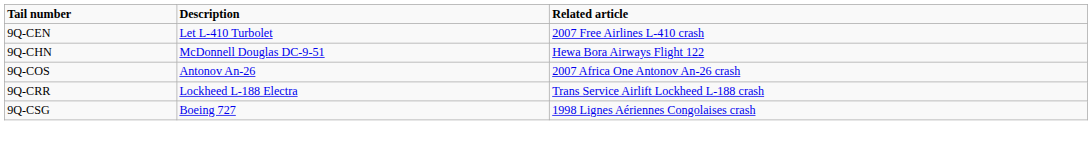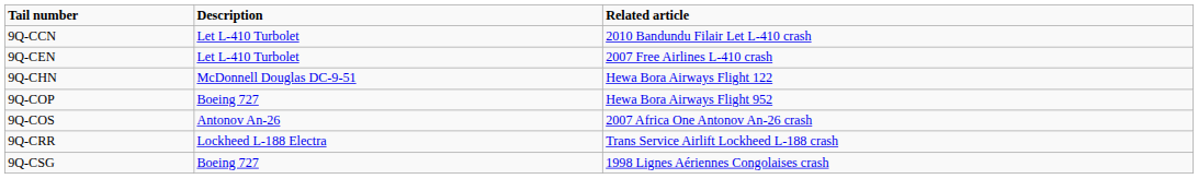+ row: 9Q-CCN | Let L-410 Turbolet | 2010 Bandundu Filair Let L-410 crash
+ row: 9Q-COP | Boeing 727 | Hewa Bora Airways Flight 952
